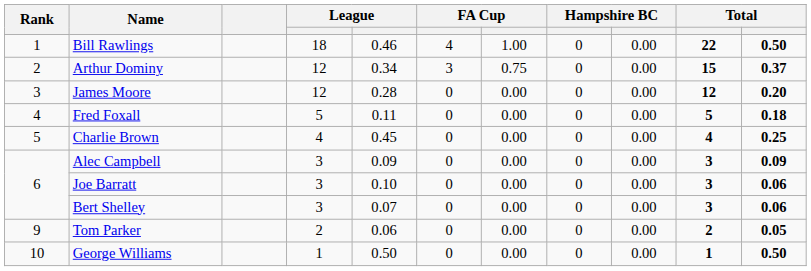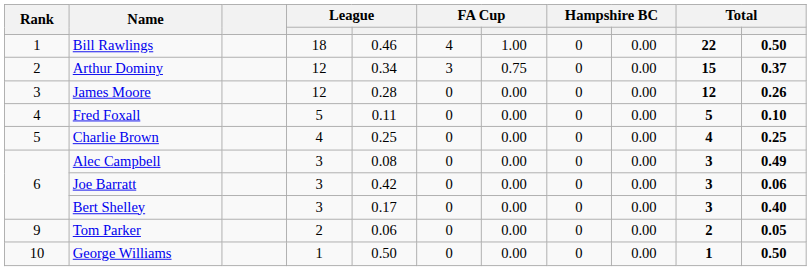James Moore | column 11: 0.20 -> 0.26
Fred Foxall | column 11: 0.18 -> 0.10
Charlie Brown | column 5: 0.45 -> 0.25
Alec Campbell | column 5: 0.09 -> 0.08
Alec Campbell | column 11: 0.09 -> 0.49
Joe Barratt | column 5: 0.10 -> 0.42
Bert Shelley | column 5: 0.07 -> 0.17
Bert Shelley | column 11: 0.06 -> 0.40
